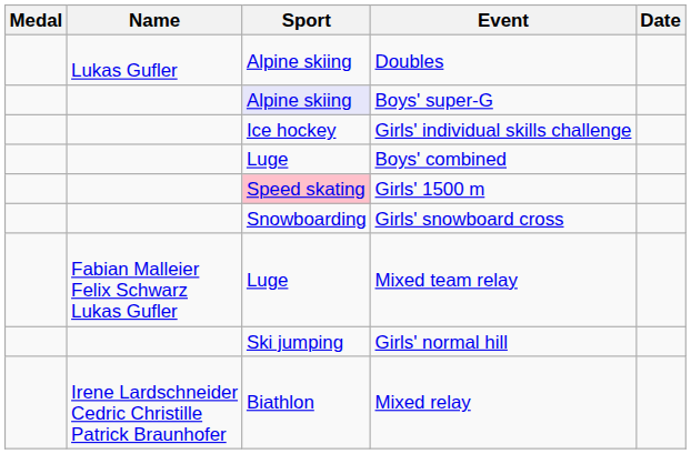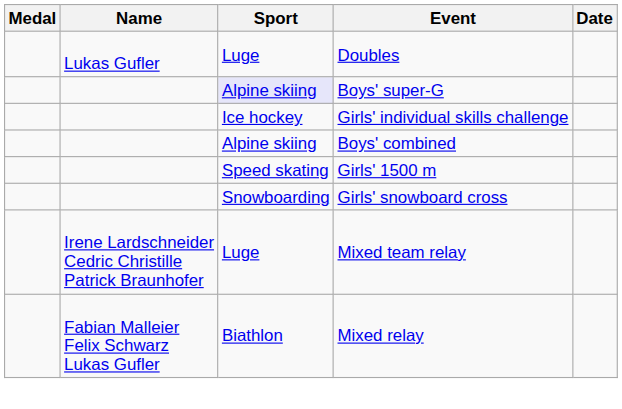Doubles | Sport: Alpine skiing -> Luge
Boys' combined | Sport: Luge -> Alpine skiing
Girls' 1500 m | Sport: pink background -> no background
Mixed team relay | Name: Fabian Malleier Felix Schwarz Lukas Gufler -> Irene Lardschneider Cedric Christille Patrick Braunhofer
- row: Ski jumping | Girls' normal hill
Mixed relay | Name: Irene Lardschneider Cedric Christille Patrick Braunhofer -> Fabian Malleier Felix Schwarz Lukas Gufler
